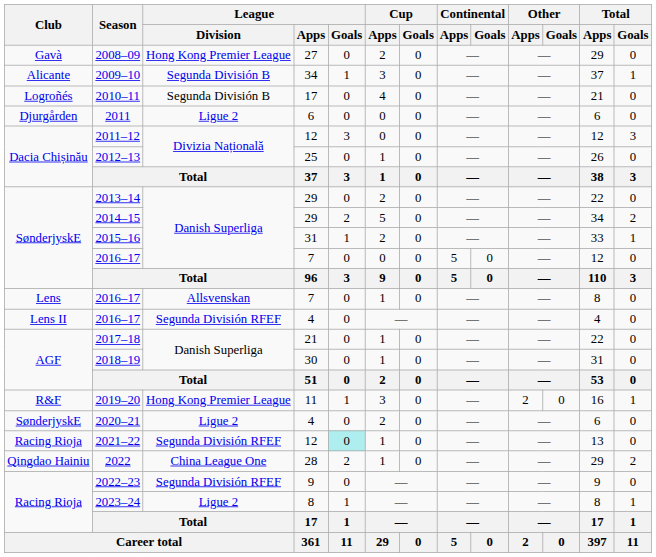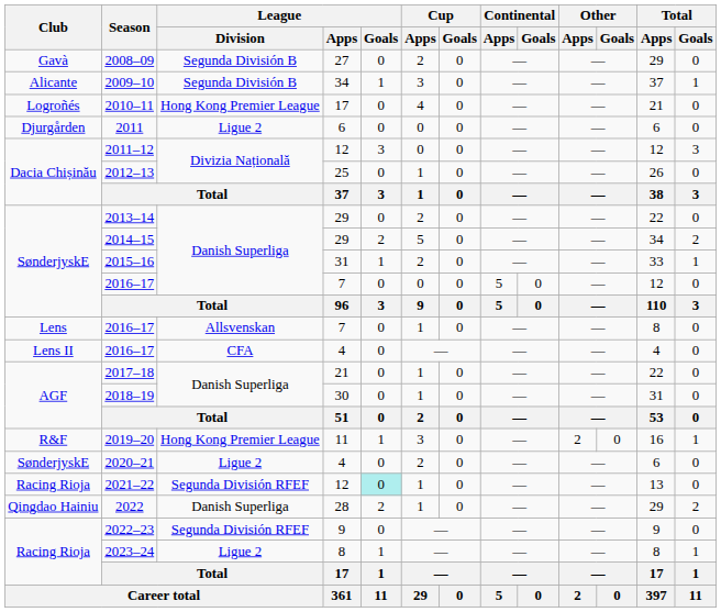2008–09 | League / Division: Hong Kong Premier League -> Segunda División B
2010–11 | League / Division: Segunda División B -> Hong Kong Premier League
Lens II / 2016–17 | League / Division: Segunda División RFEF -> CFA
2022 | League / Division: China League One -> Danish Superliga
